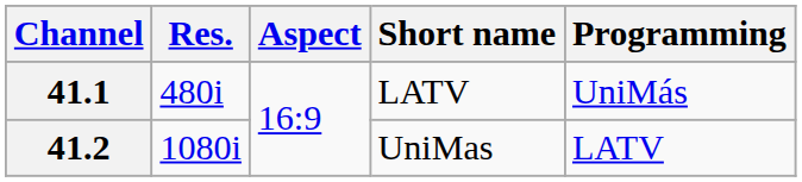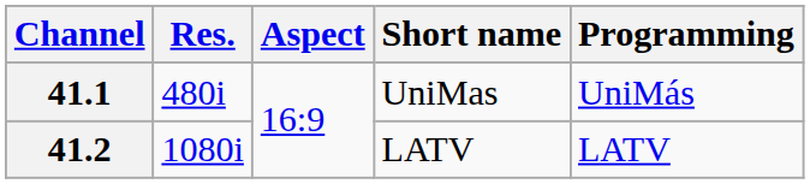41.1 | Short name: LATV -> UniMas
41.2 | Short name: UniMas -> LATV
